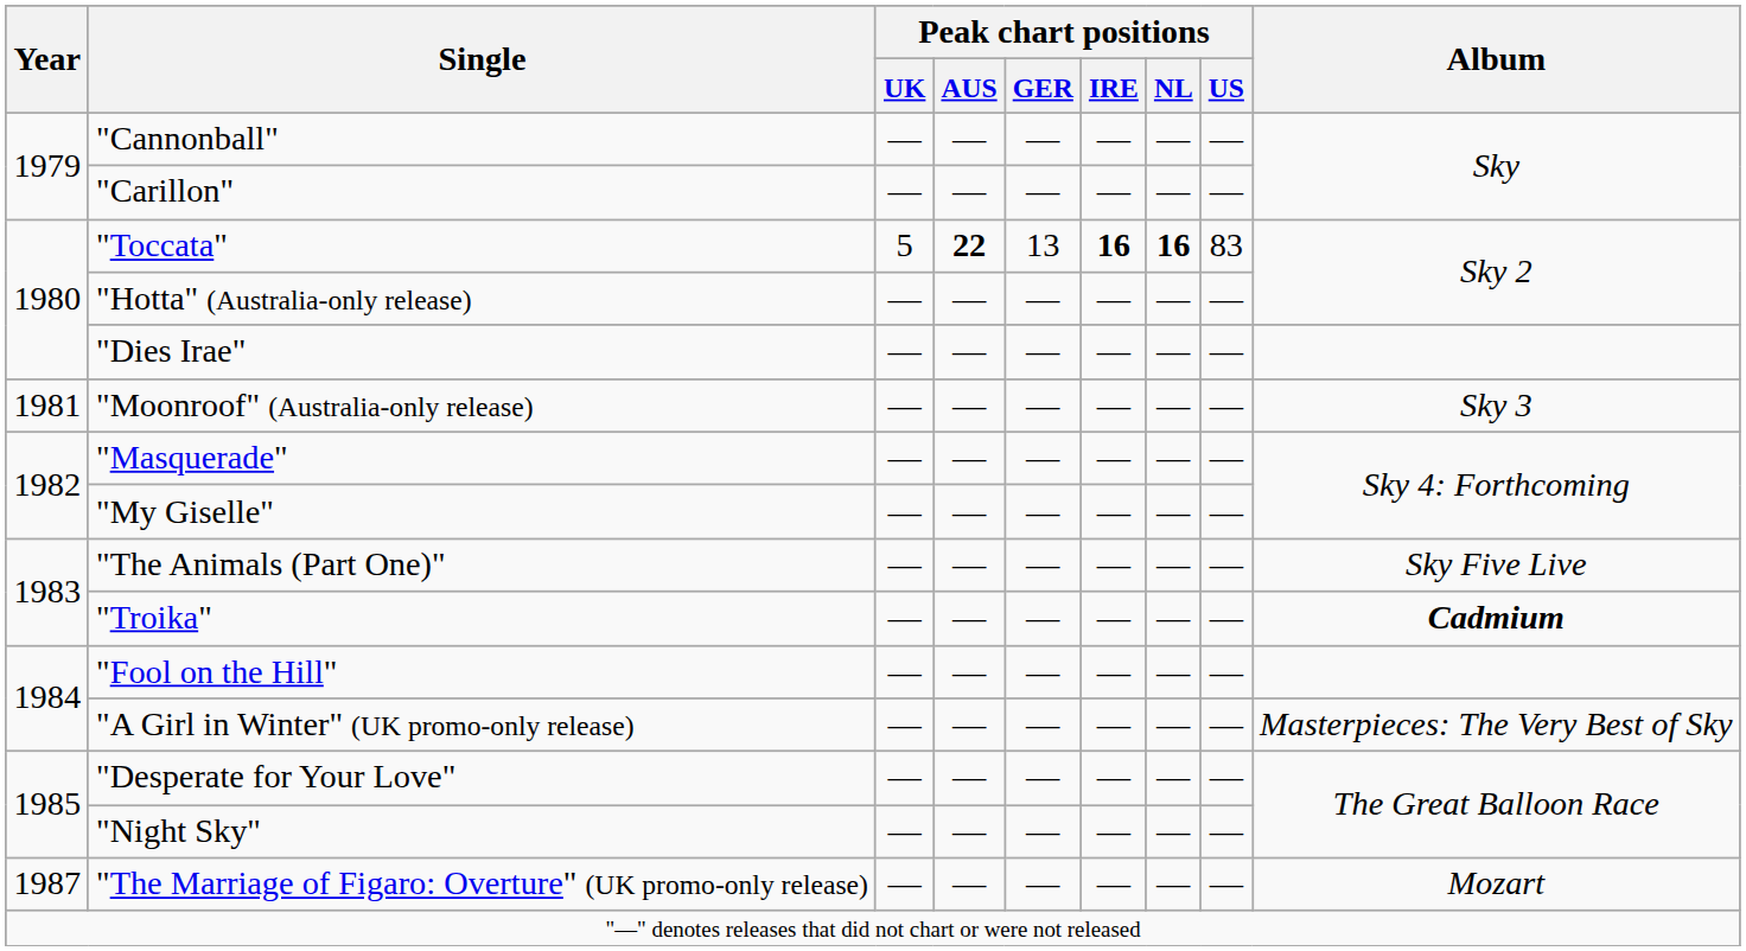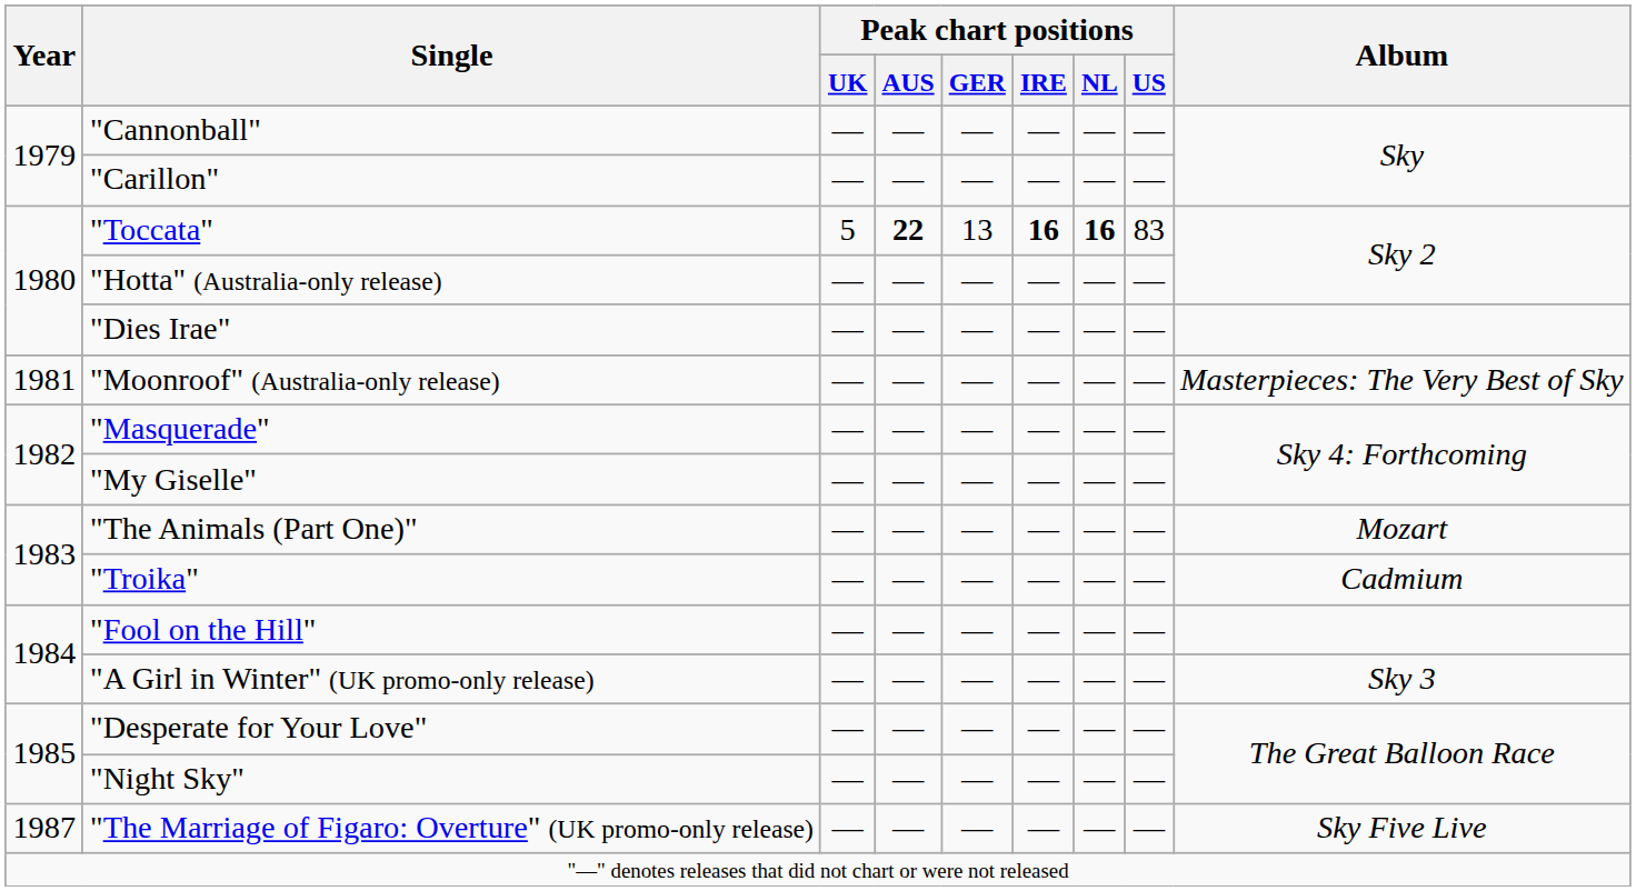"Moonroof" (Australia-only release) | Album: Sky 3 -> Masterpieces: The Very Best of Sky
"The Animals (Part One)" | Album: Sky Five Live -> Mozart
"Troika" | Album: bold -> normal
"A Girl in Winter" (UK promo-only release) | Album: Masterpieces: The Very Best of Sky -> Sky 3
"The Marriage of Figaro: Overture" (UK promo-only release) | Album: Mozart -> Sky Five Live
